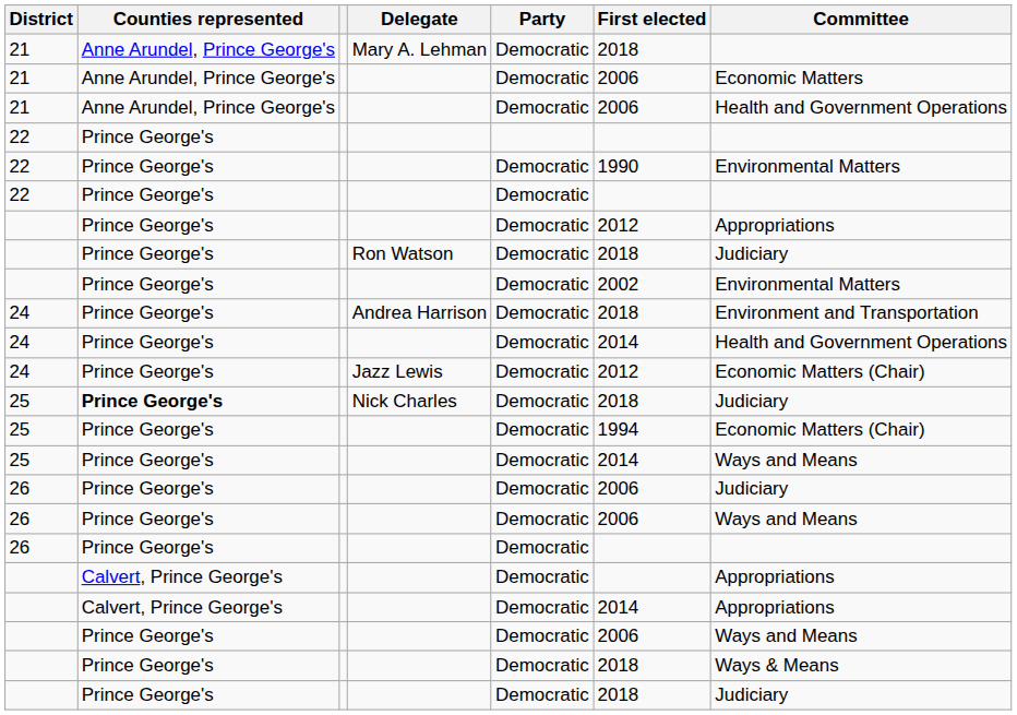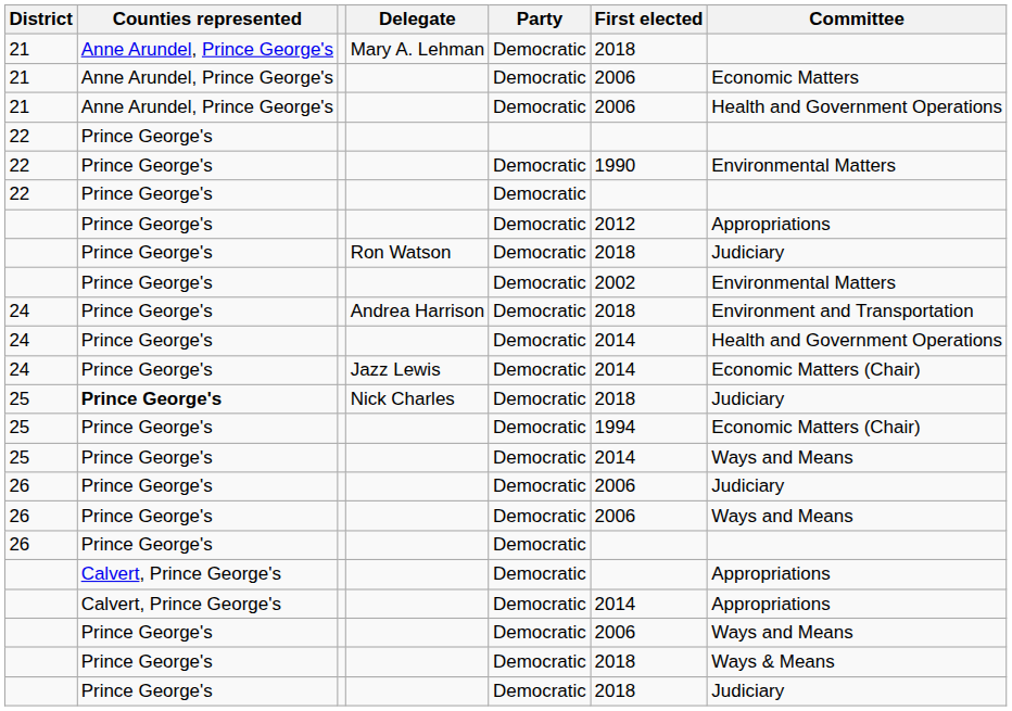24 / Jazz Lewis | First elected: 2012 -> 2014
